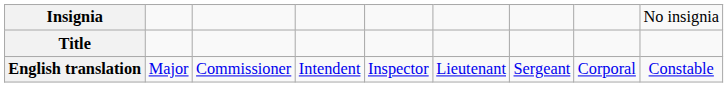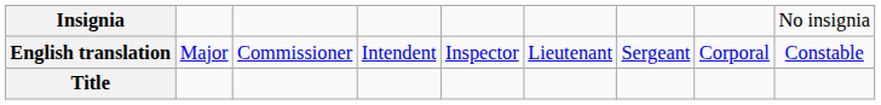rows swapped: Title <-> English translation
